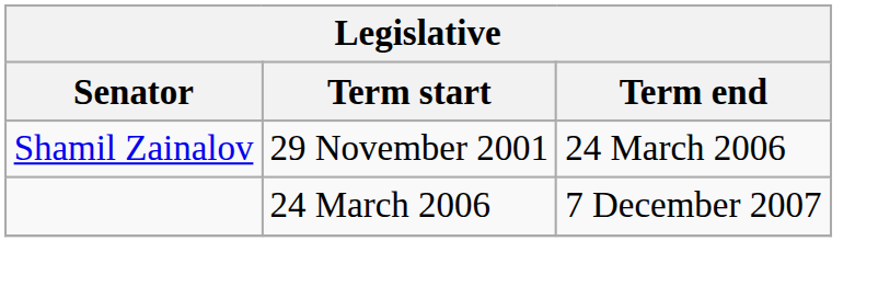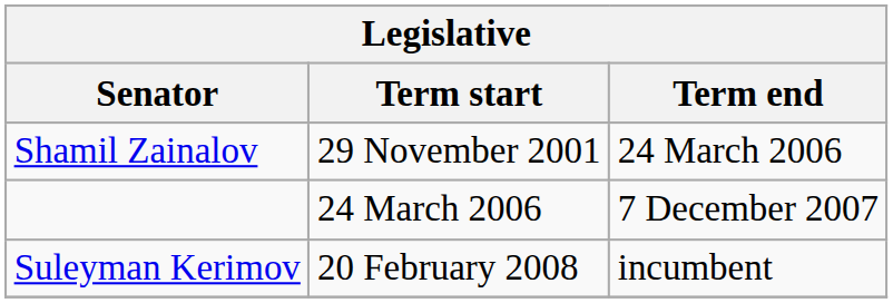+ row: Suleyman Kerimov | 20 February 2008 | incumbent
